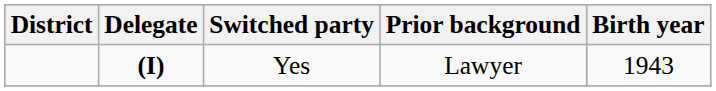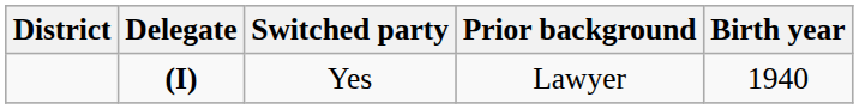Yes | Birth year: 1943 -> 1940
